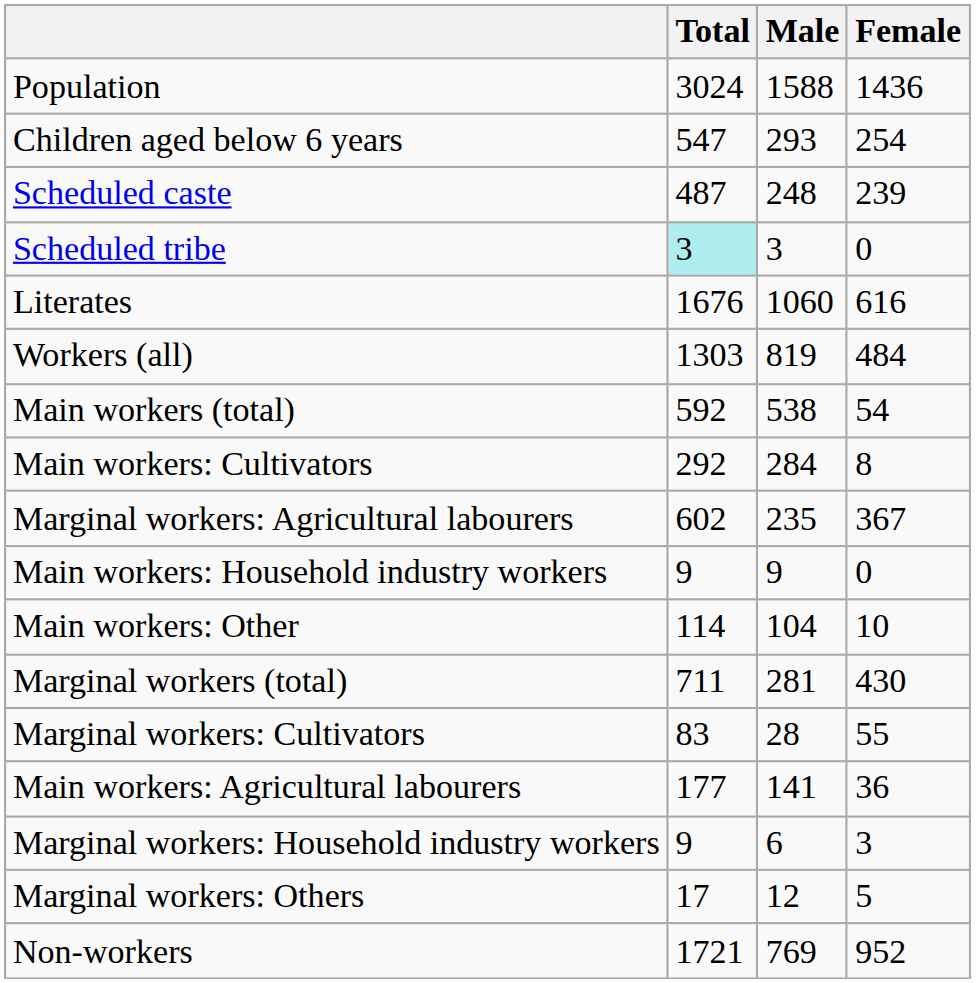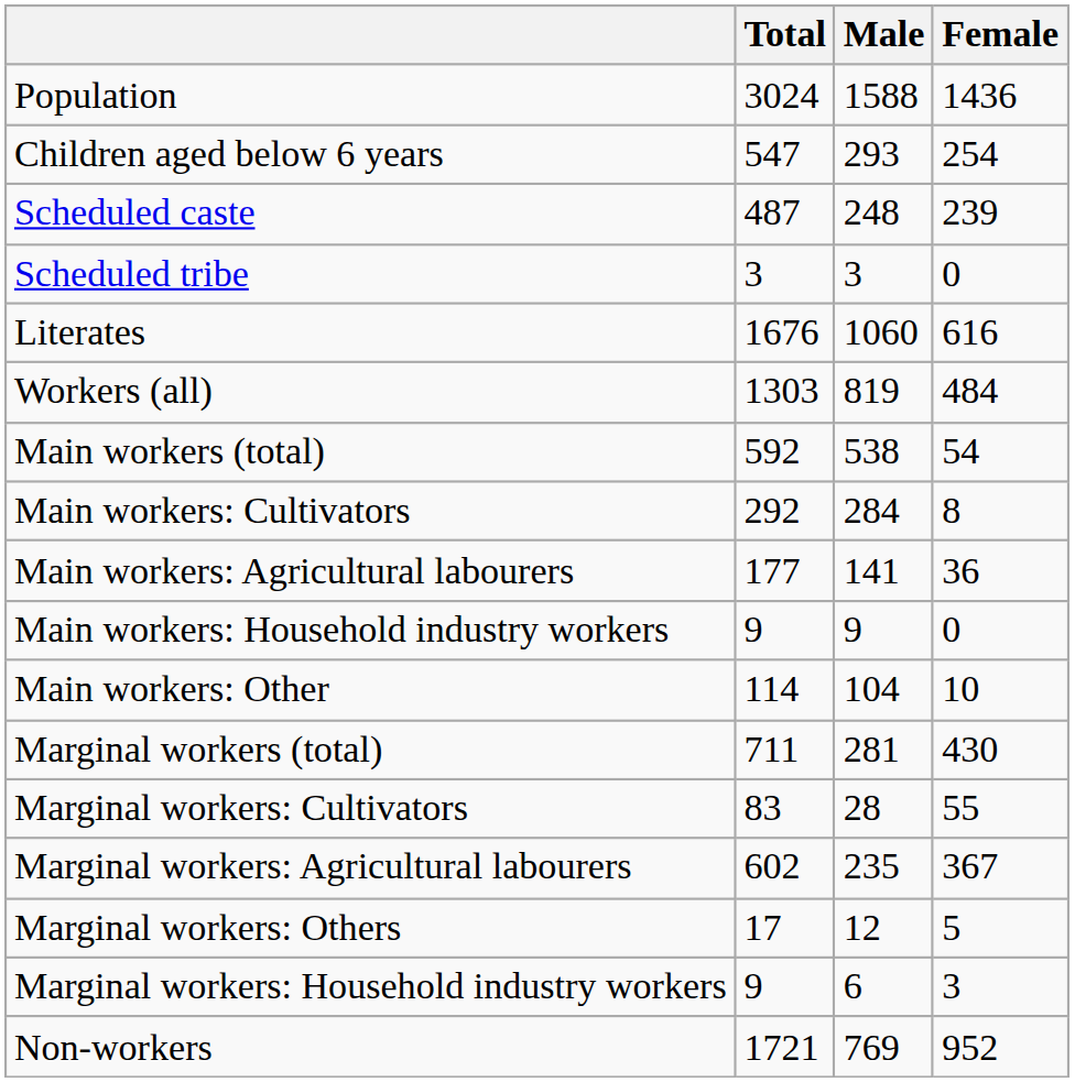Scheduled tribe | Total: paleturquoise background -> no background
rows swapped: Main workers: Agricultural labourers <-> Marginal workers: Agricultural labourers
rows swapped: Marginal workers: Household industry workers <-> Marginal workers: Others
